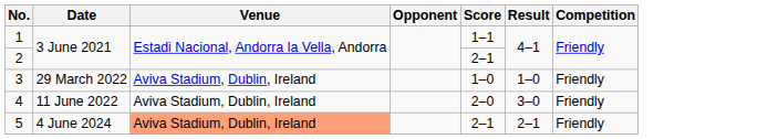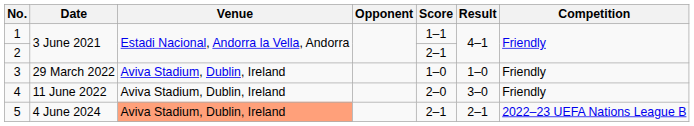5 | Competition: Friendly -> 2022–23 UEFA Nations League B
